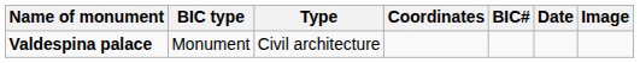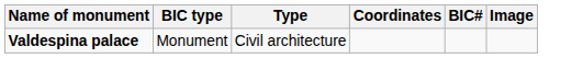- column: Date
